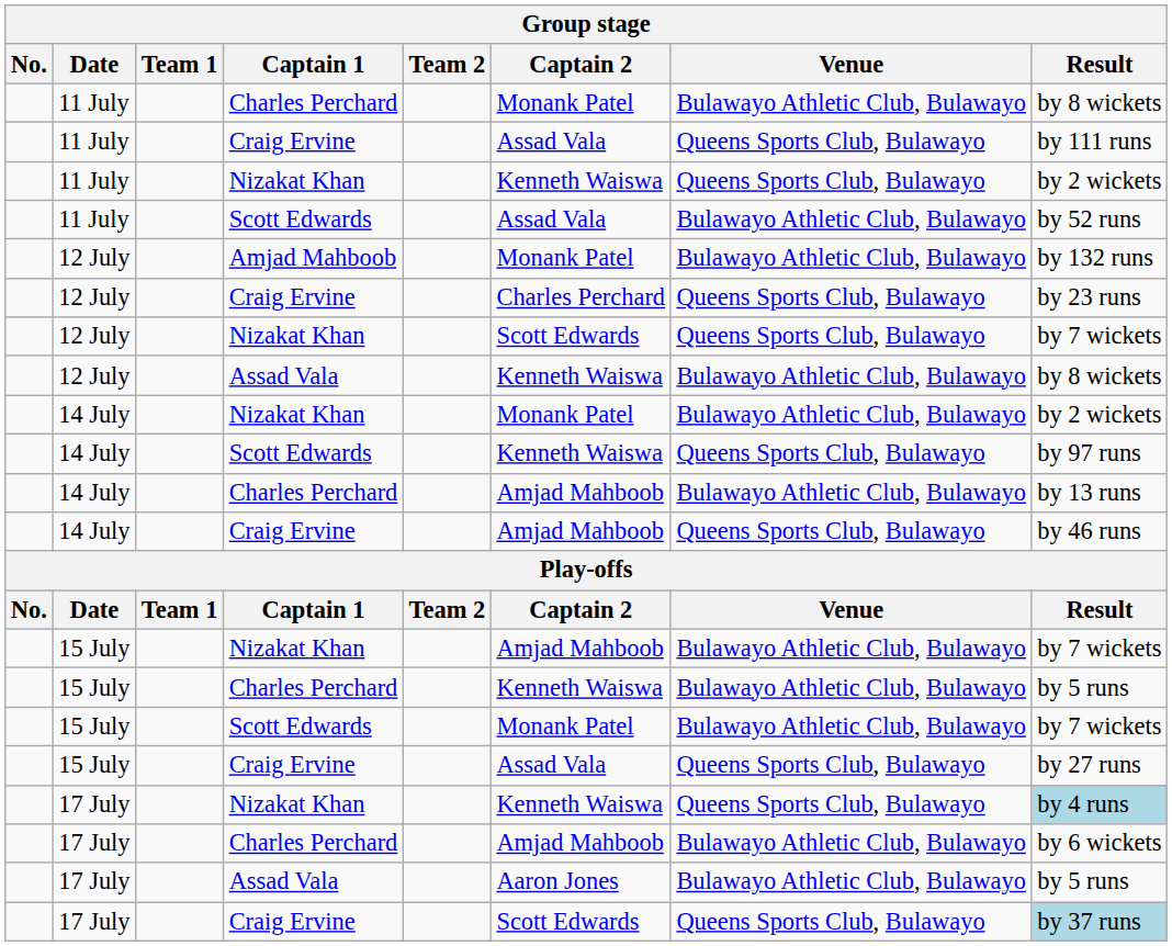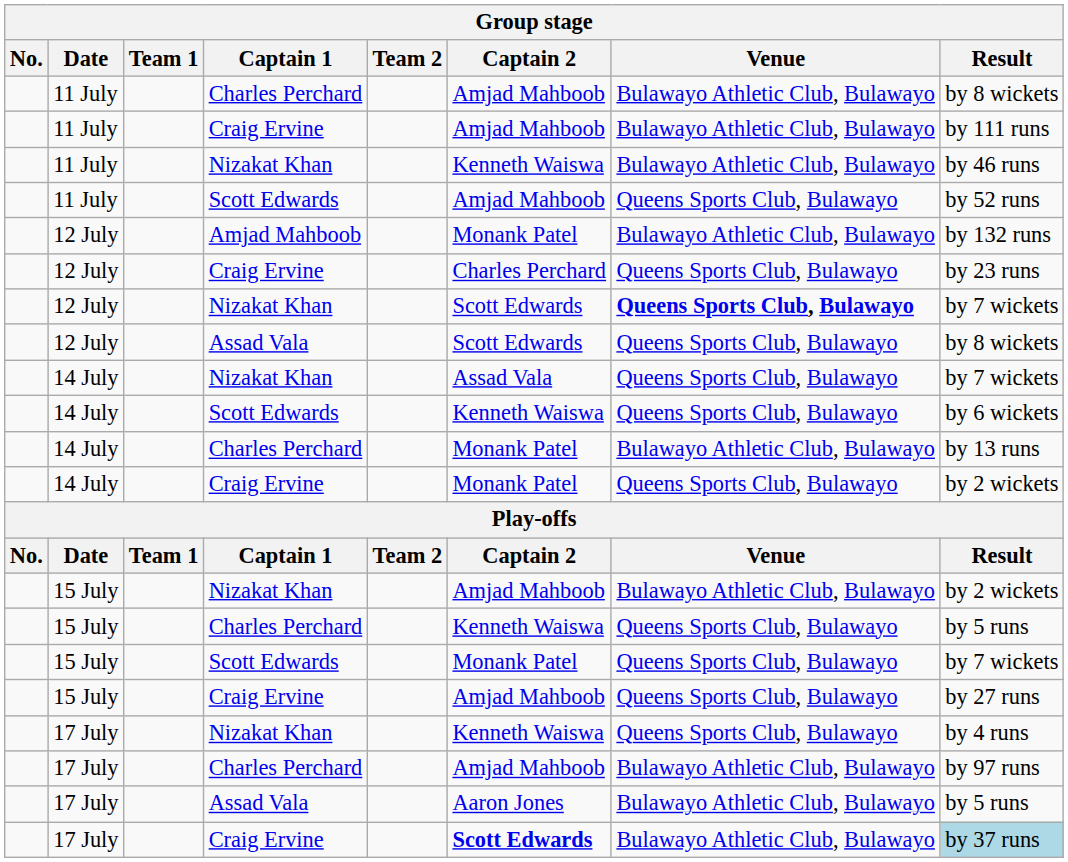11 July / Charles Perchard | Captain 2: Monank Patel -> Amjad Mahboob
11 July / Craig Ervine | Captain 2: Assad Vala -> Amjad Mahboob
11 July / Craig Ervine | Venue: Queens Sports Club, Bulawayo -> Bulawayo Athletic Club, Bulawayo
11 July / Nizakat Khan | Venue: Queens Sports Club, Bulawayo -> Bulawayo Athletic Club, Bulawayo
11 July / Nizakat Khan | Result: by 2 wickets -> by 46 runs
11 July / Scott Edwards | Captain 2: Assad Vala -> Amjad Mahboob
11 July / Scott Edwards | Venue: Bulawayo Athletic Club, Bulawayo -> Queens Sports Club, Bulawayo
12 July / Nizakat Khan | Venue: normal -> bold
12 July / Assad Vala | Captain 2: Kenneth Waiswa -> Scott Edwards
12 July / Assad Vala | Venue: Bulawayo Athletic Club, Bulawayo -> Queens Sports Club, Bulawayo
14 July / Nizakat Khan | Captain 2: Monank Patel -> Assad Vala
14 July / Nizakat Khan | Venue: Bulawayo Athletic Club, Bulawayo -> Queens Sports Club, Bulawayo
14 July / Nizakat Khan | Result: by 2 wickets -> by 7 wickets
14 July / Scott Edwards | Result: by 97 runs -> by 6 wickets
14 July / Charles Perchard | Captain 2: Amjad Mahboob -> Monank Patel
14 July / Craig Ervine | Captain 2: Amjad Mahboob -> Monank Patel
14 July / Craig Ervine | Result: by 46 runs -> by 2 wickets
15 July / Nizakat Khan | Result: by 7 wickets -> by 2 wickets
15 July / Charles Perchard | Venue: Bulawayo Athletic Club, Bulawayo -> Queens Sports Club, Bulawayo
15 July / Scott Edwards | Venue: Bulawayo Athletic Club, Bulawayo -> Queens Sports Club, Bulawayo
15 July / Craig Ervine | Captain 2: Assad Vala -> Amjad Mahboob
17 July / Nizakat Khan | Result: lightblue background -> no background
17 July / Charles Perchard | Result: by 6 wickets -> by 97 runs
17 July / Craig Ervine | Captain 2: normal -> bold
17 July / Craig Ervine | Venue: Queens Sports Club, Bulawayo -> Bulawayo Athletic Club, Bulawayo
